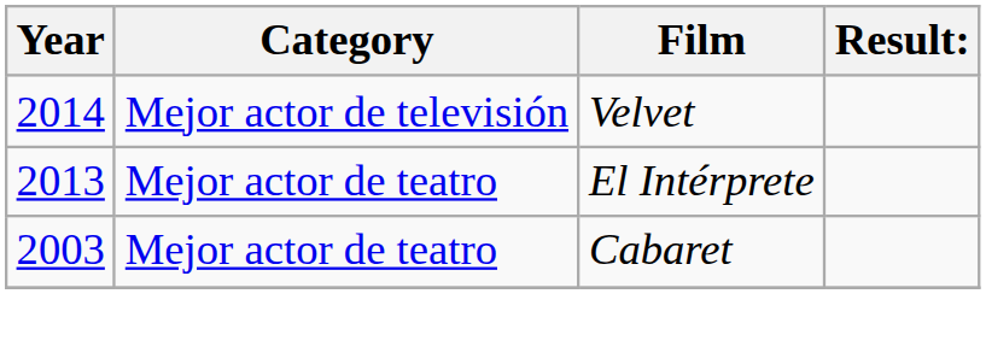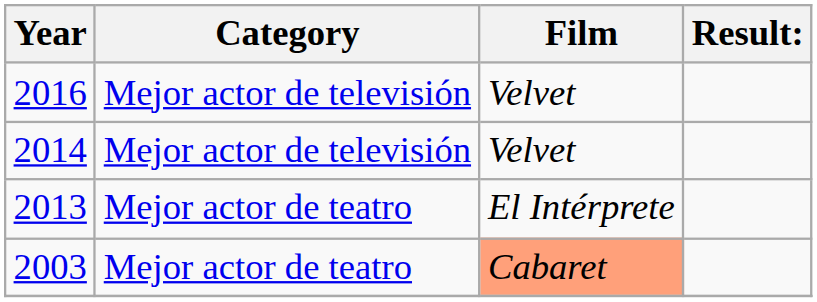+ row: 2016 | Mejor actor de televisión | Velvet
2003 | Film: no background -> lightsalmon background
